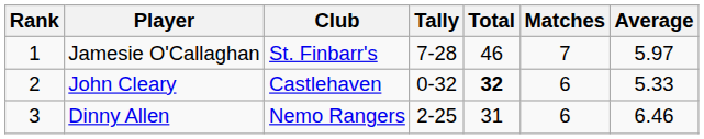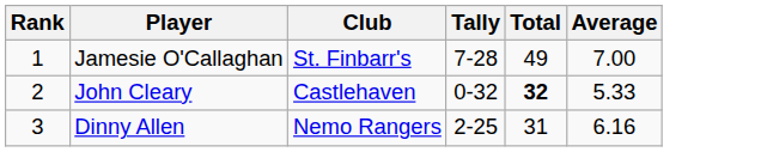- column: Matches | 7 | 6 | 6
Jamesie O'Callaghan | Total: 46 -> 49
Jamesie O'Callaghan | Average: 5.97 -> 7.00
Dinny Allen | Average: 6.46 -> 6.16
